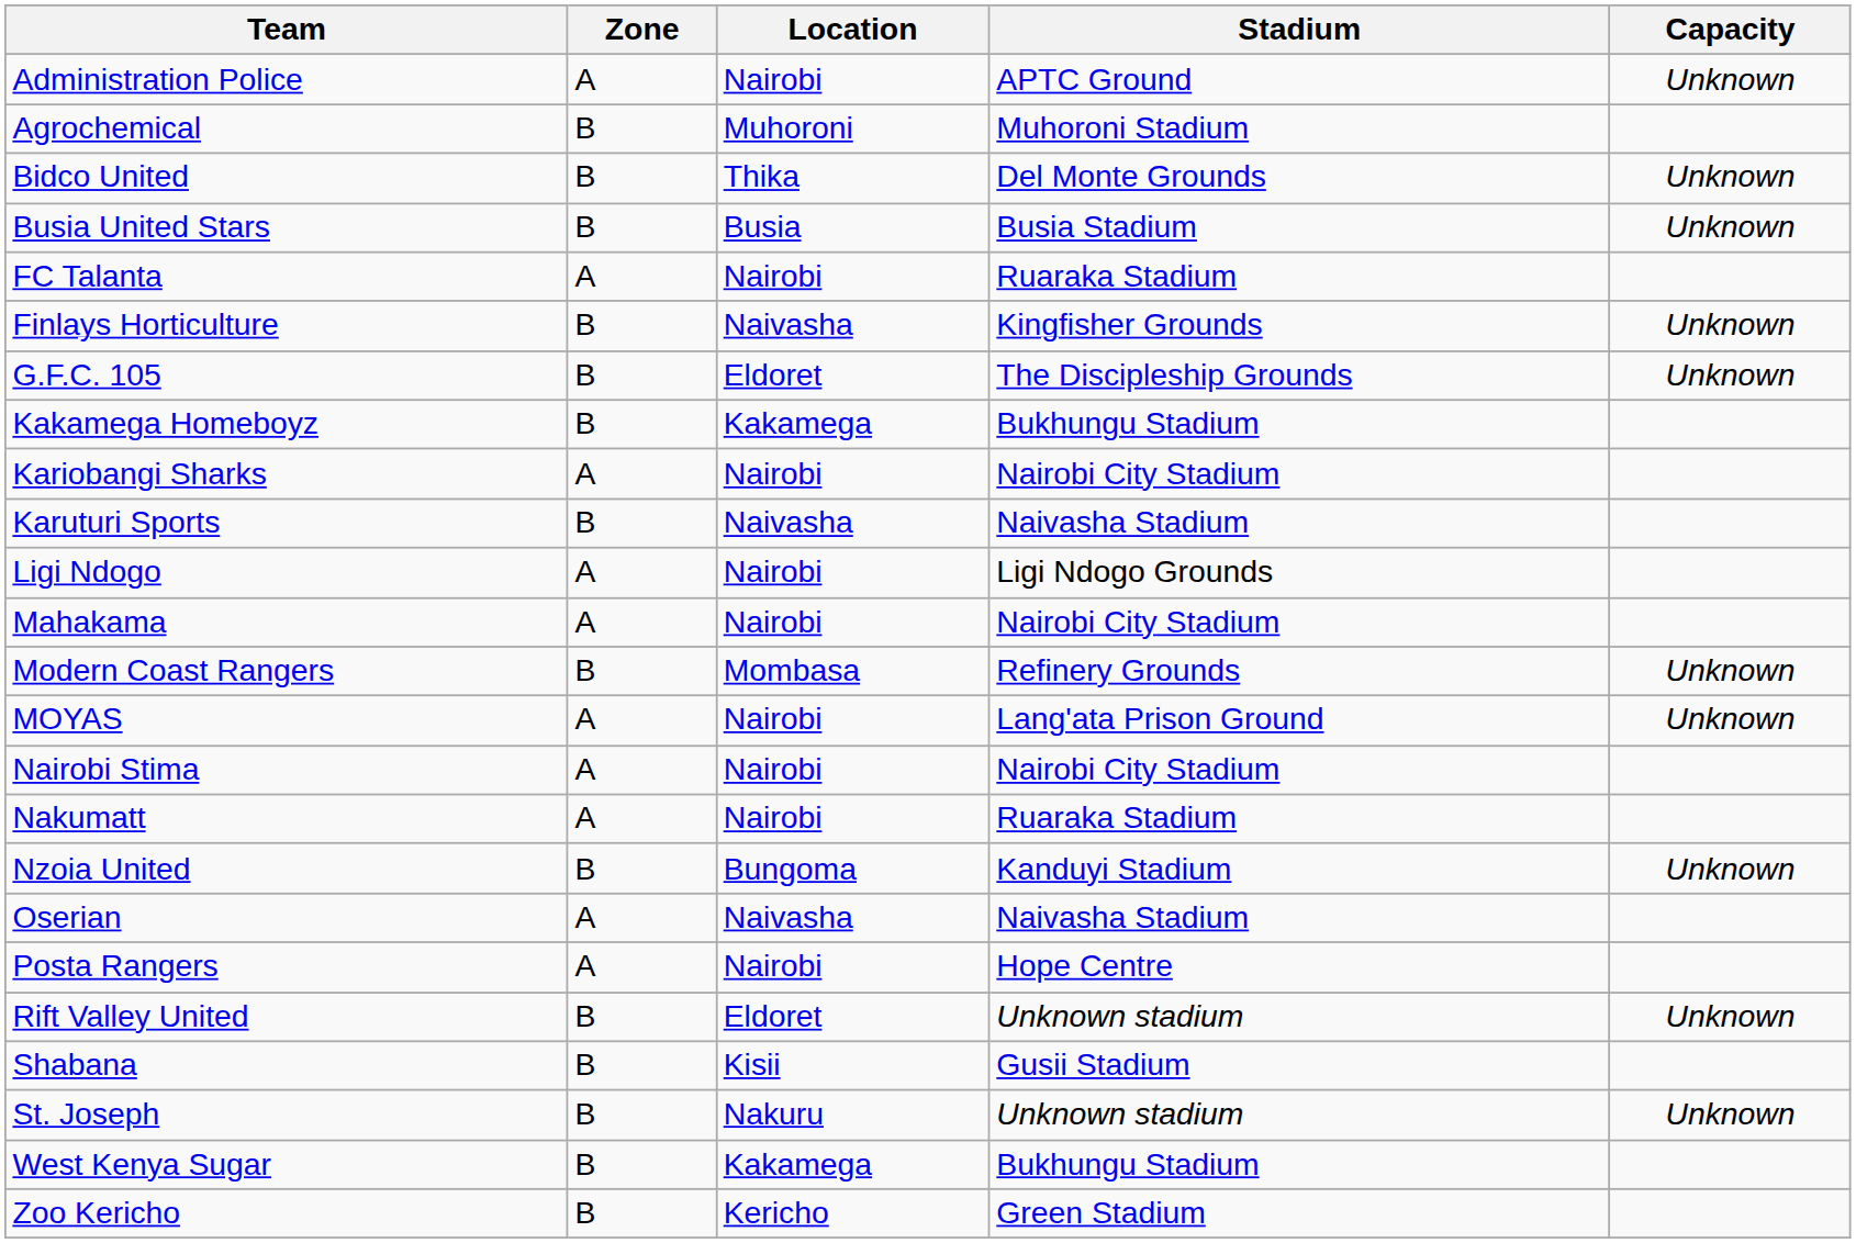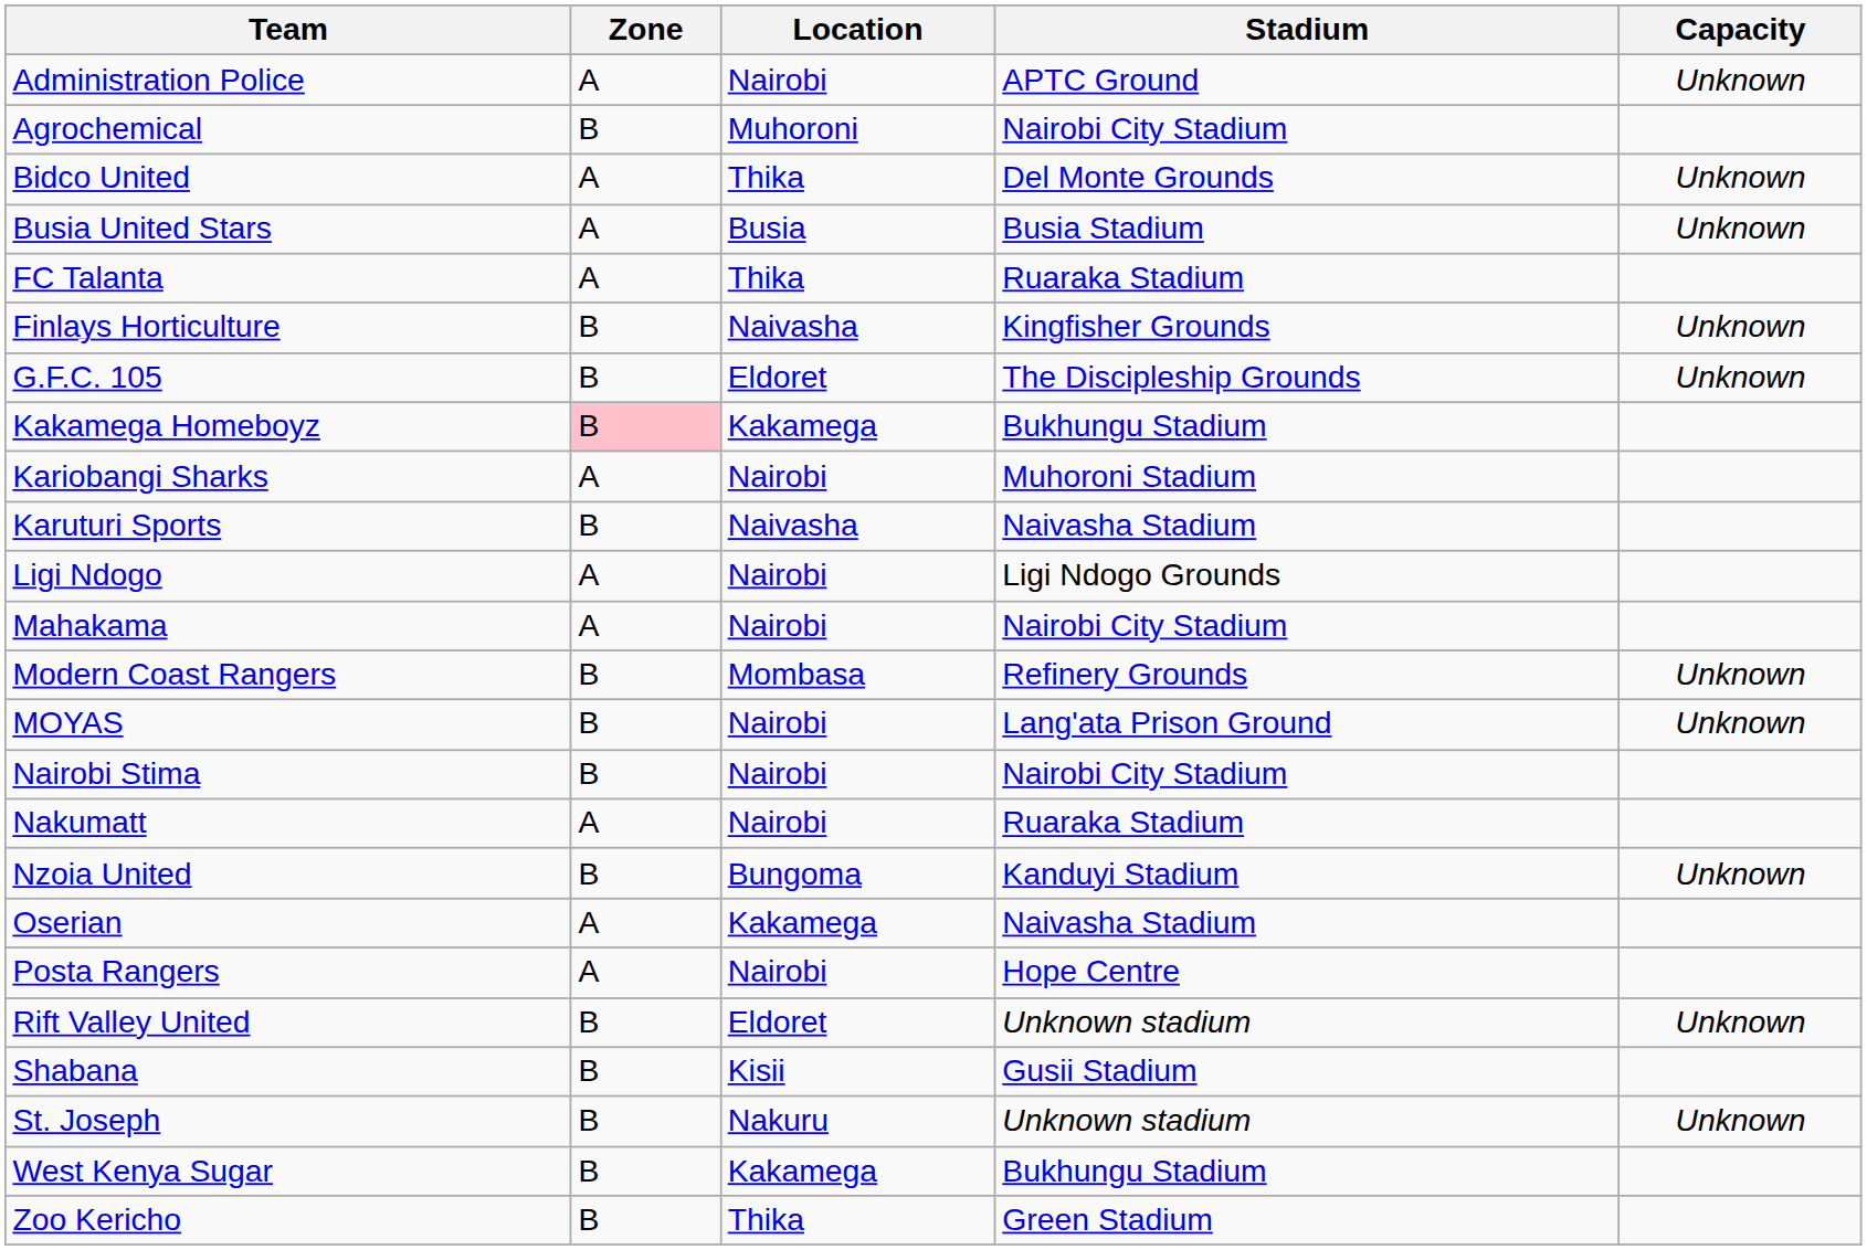Agrochemical | Stadium: Muhoroni Stadium -> Nairobi City Stadium
Bidco United | Zone: B -> A
Busia United Stars | Zone: B -> A
FC Talanta | Location: Nairobi -> Thika
Kakamega Homeboyz | Zone: no background -> pink background
Kariobangi Sharks | Stadium: Nairobi City Stadium -> Muhoroni Stadium
MOYAS | Zone: A -> B
Nairobi Stima | Zone: A -> B
Oserian | Location: Naivasha -> Kakamega
Zoo Kericho | Location: Kericho -> Thika
